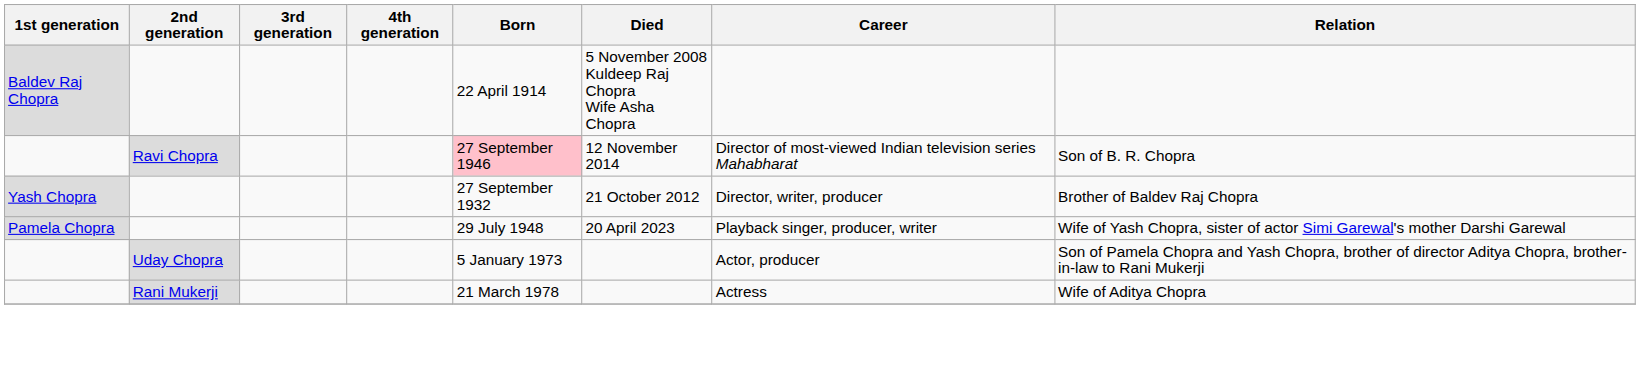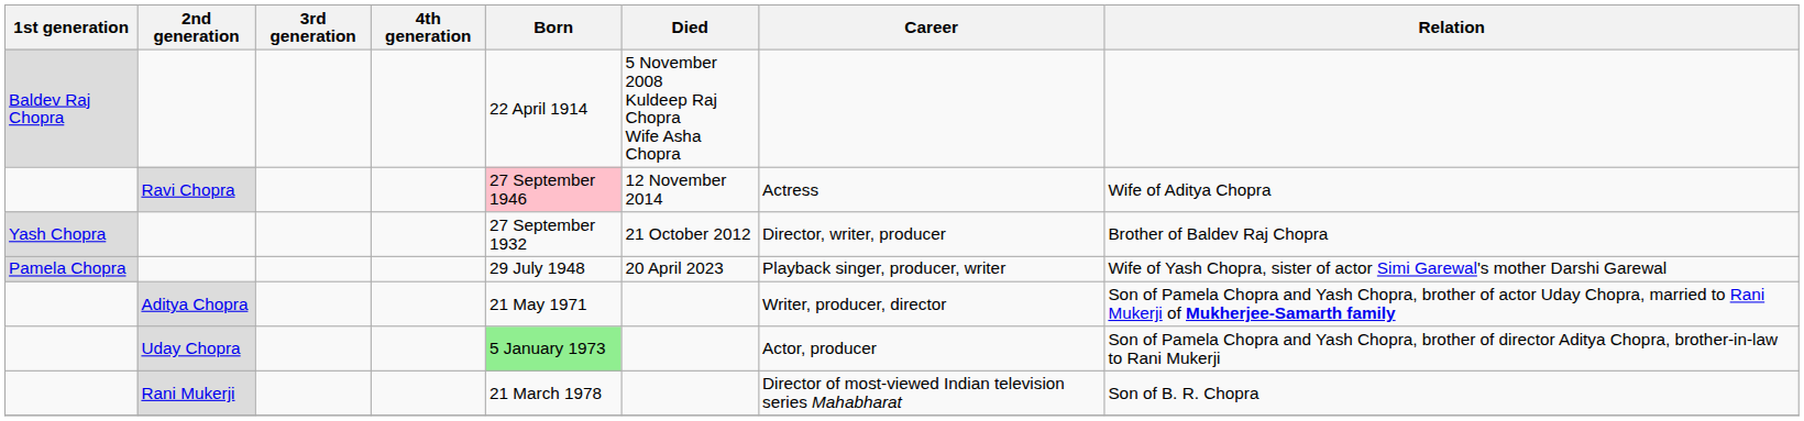Ravi Chopra | Career: Director of most-viewed Indian television series Mahabharat -> Actress
Ravi Chopra | Relation: Son of B. R. Chopra -> Wife of Aditya Chopra
+ row: Aditya Chopra | 21 May 1971 | Writer, producer, director | Son of Pamela Chopra and Yash Chopra, brother of actor Uday Chopra, married to Rani Mukerji of Mukherjee-Samarth family
Uday Chopra | Born: no background -> lightgreen background
Rani Mukerji | Career: Actress -> Director of most-viewed Indian television series Mahabharat
Rani Mukerji | Relation: Wife of Aditya Chopra -> Son of B. R. Chopra
